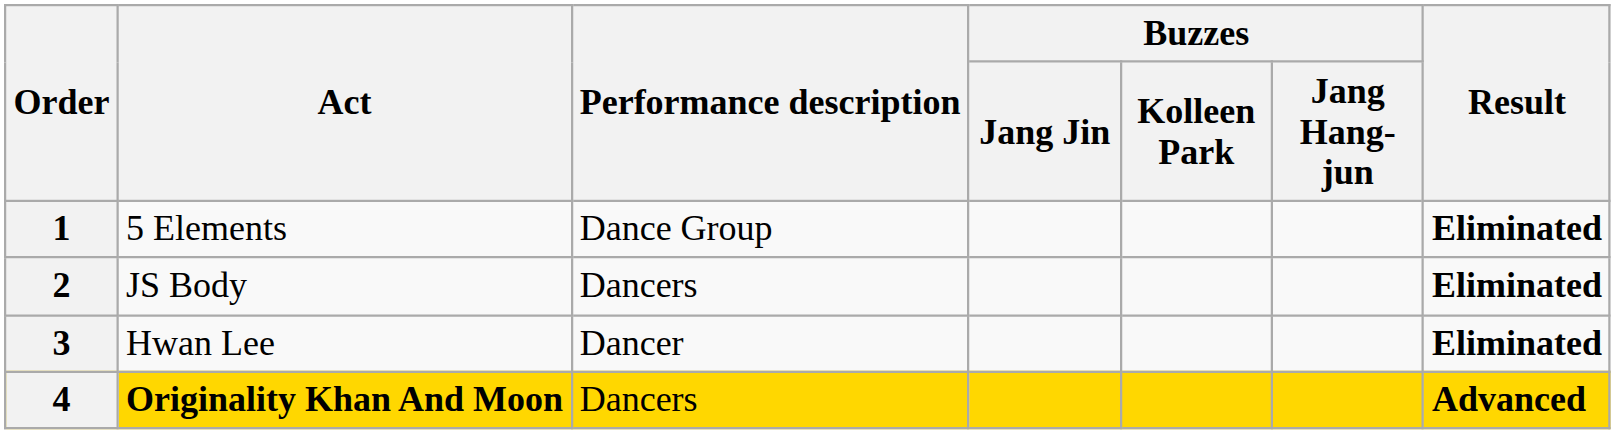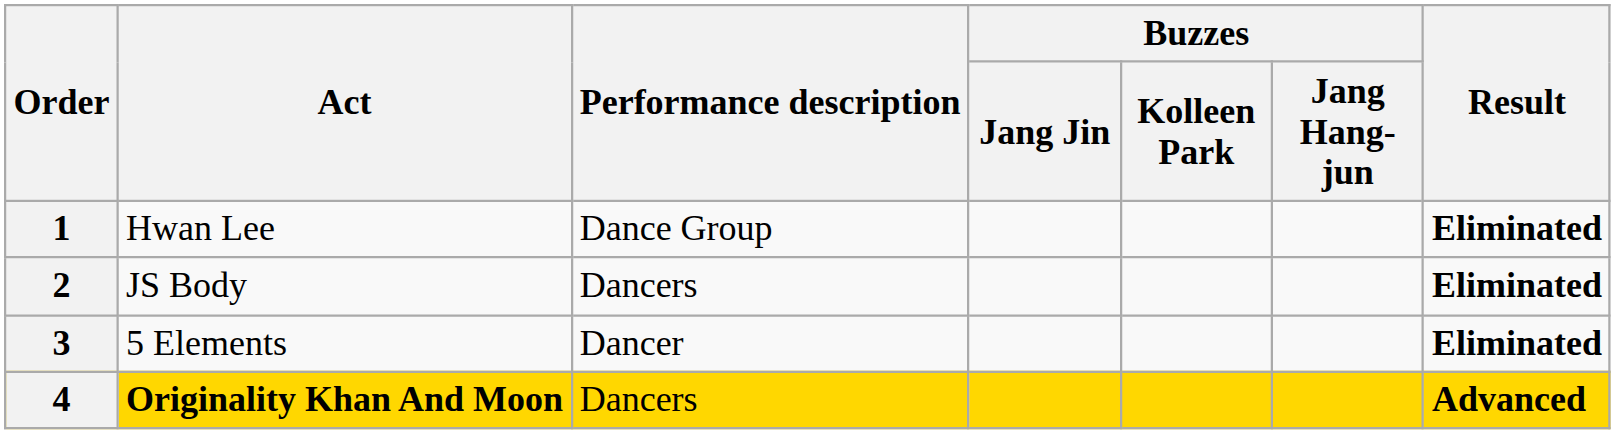1 | Act: 5 Elements -> Hwan Lee
3 | Act: Hwan Lee -> 5 Elements
